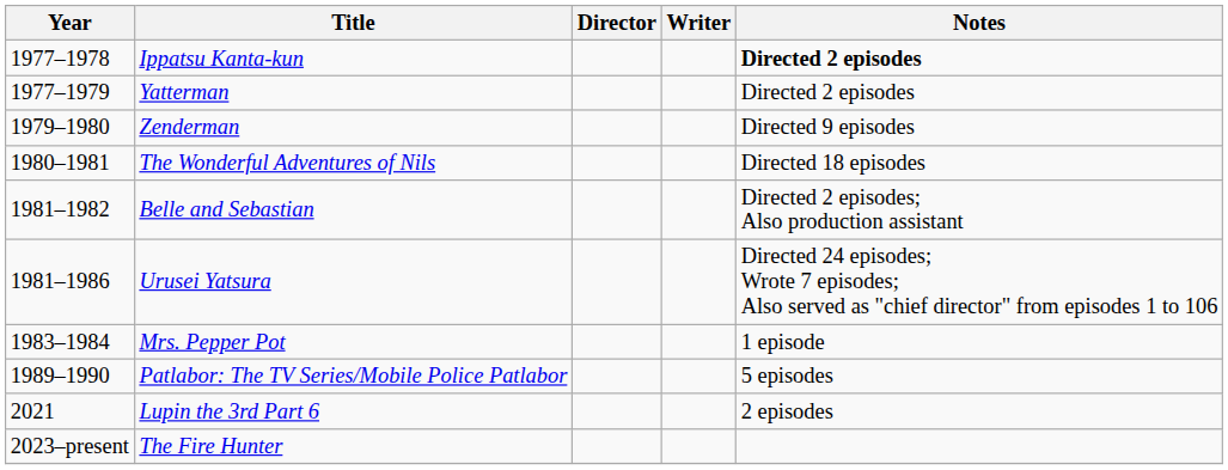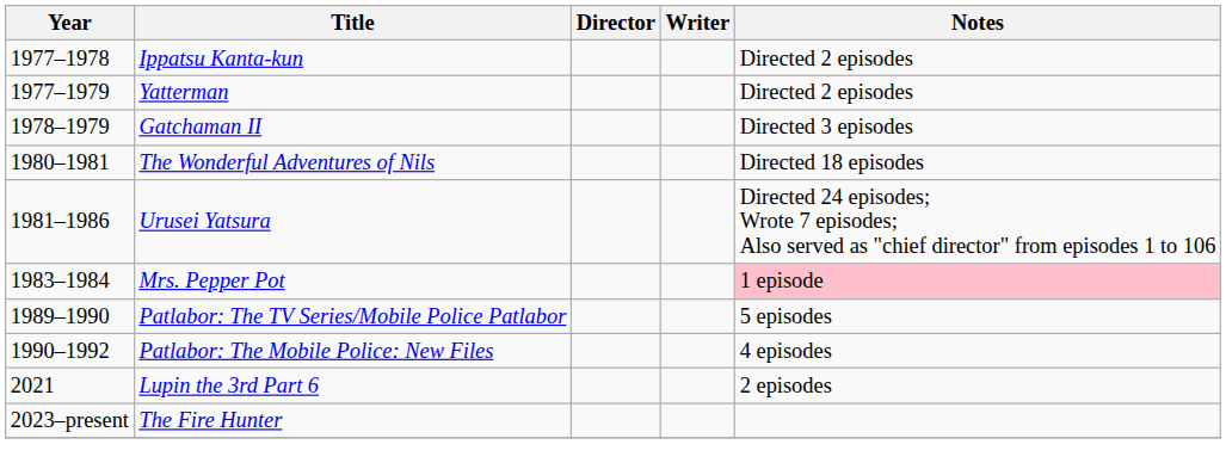Ippatsu Kanta-kun | Notes: bold -> normal
+ row: 1978–1979 | Gatchaman II | Directed 3 episodes
- row: 1979–1980 | Zenderman | Directed 9 episodes
- row: 1981–1982 | Belle and Sebastian | Directed 2 episodes; Also production assistant
Mrs. Pepper Pot | Notes: no background -> pink background
+ row: 1990–1992 | Patlabor: The Mobile Police: New Files | 4 episodes
